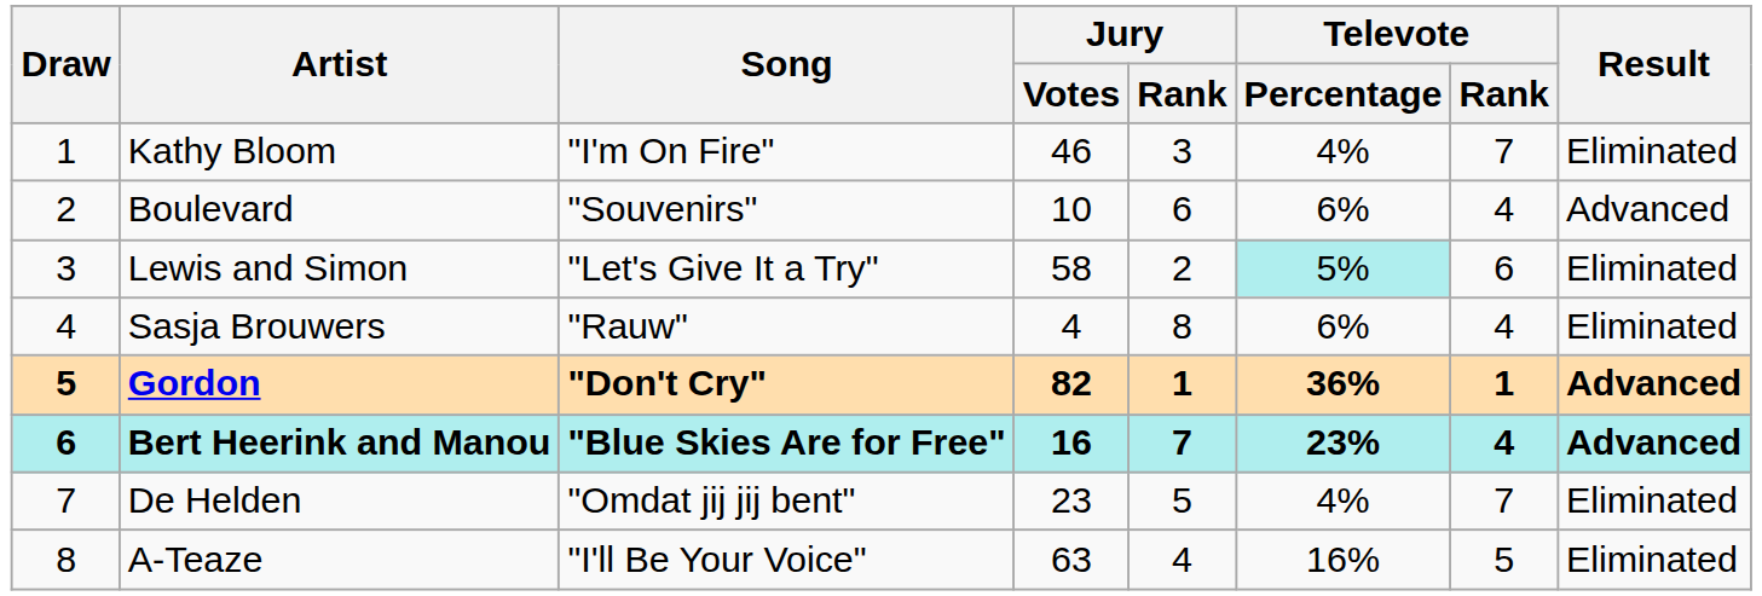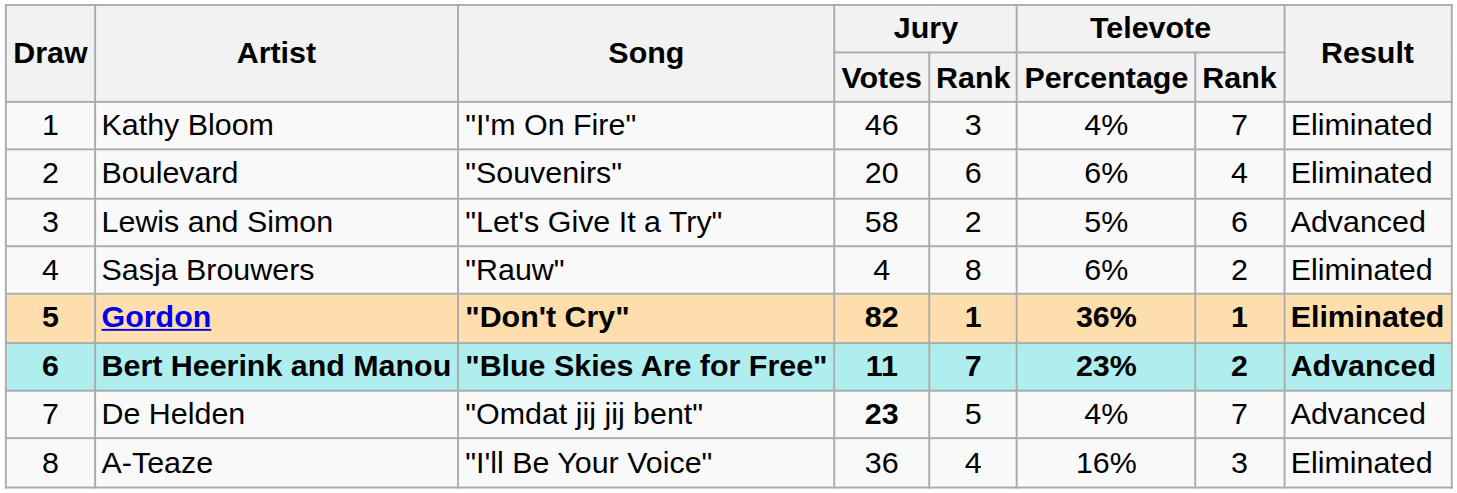Boulevard | Jury / Votes: 10 -> 20
Boulevard | Result: Advanced -> Eliminated
Lewis and Simon | Televote / Percentage: paleturquoise background -> no background
Lewis and Simon | Result: Eliminated -> Advanced
Sasja Brouwers | Televote / Rank: 4 -> 2
Gordon | Result: Advanced -> Eliminated
Bert Heerink and Manou | Jury / Votes: 16 -> 11
Bert Heerink and Manou | Televote / Rank: 4 -> 2
De Helden | Jury / Votes: normal -> bold
De Helden | Result: Eliminated -> Advanced
A-Teaze | Jury / Votes: 63 -> 36
A-Teaze | Televote / Rank: 5 -> 3
